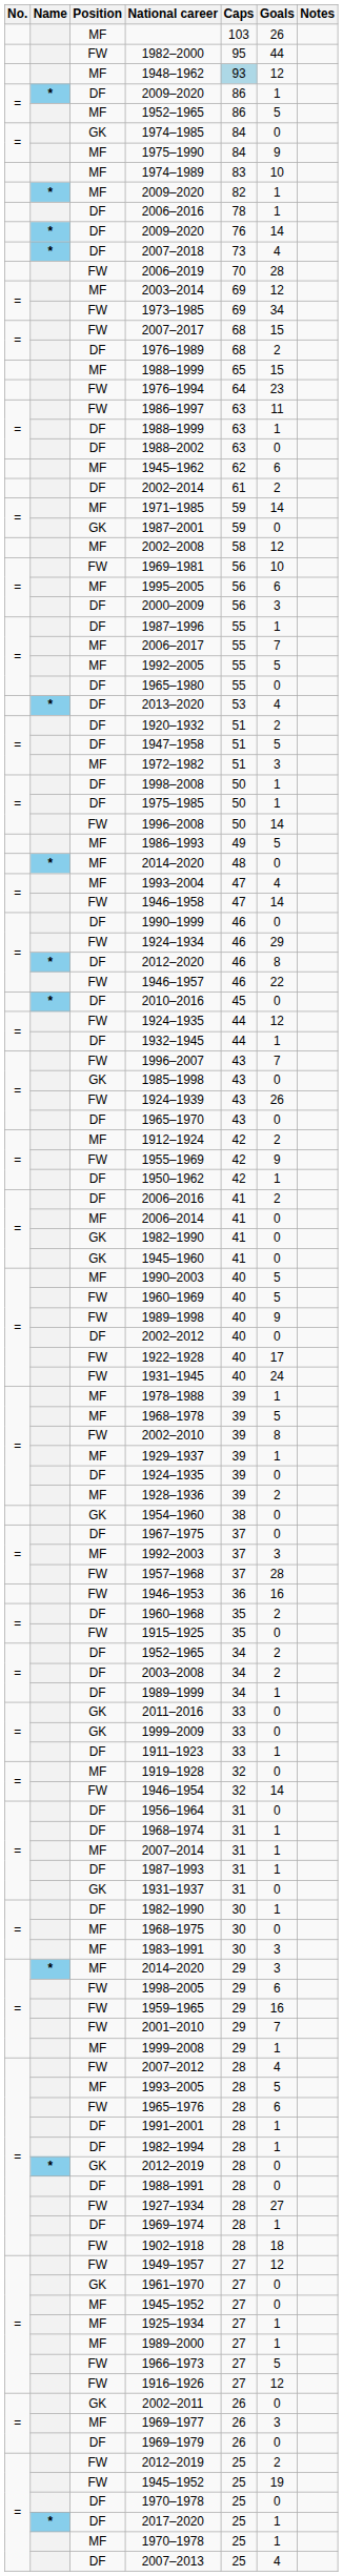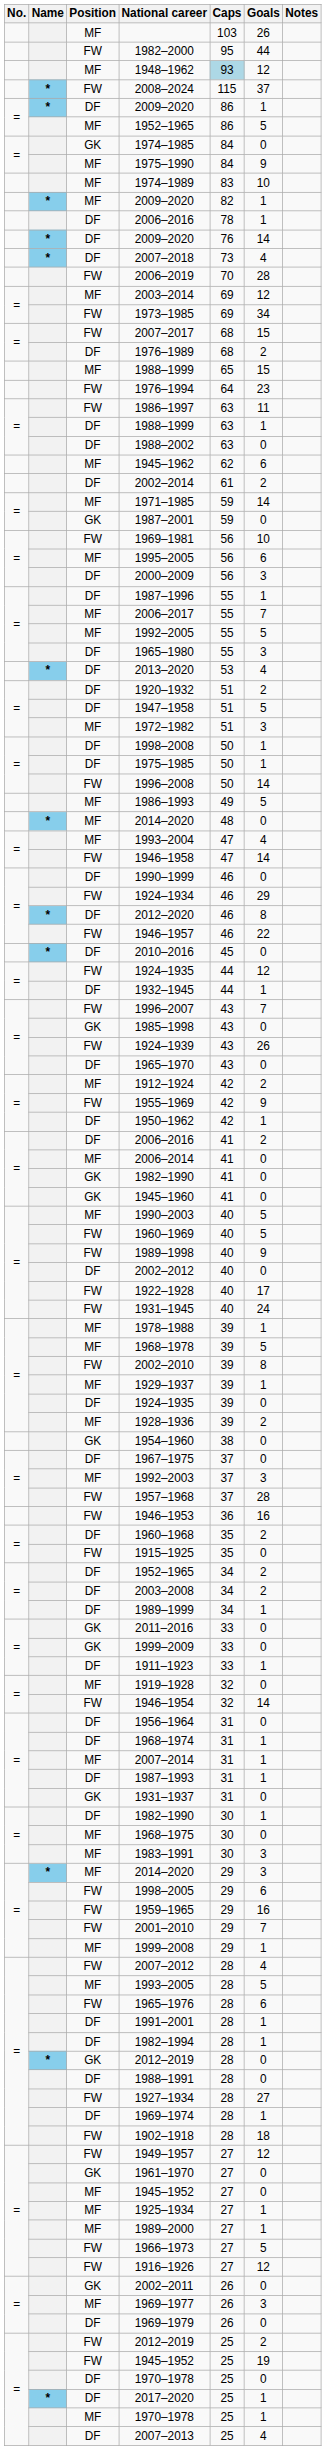+ row: * | FW | 2008–2024 | 115 | 37
- row: MF | 2002–2008 | 58 | 12
1965–1980 | Goals: 0 -> 3
